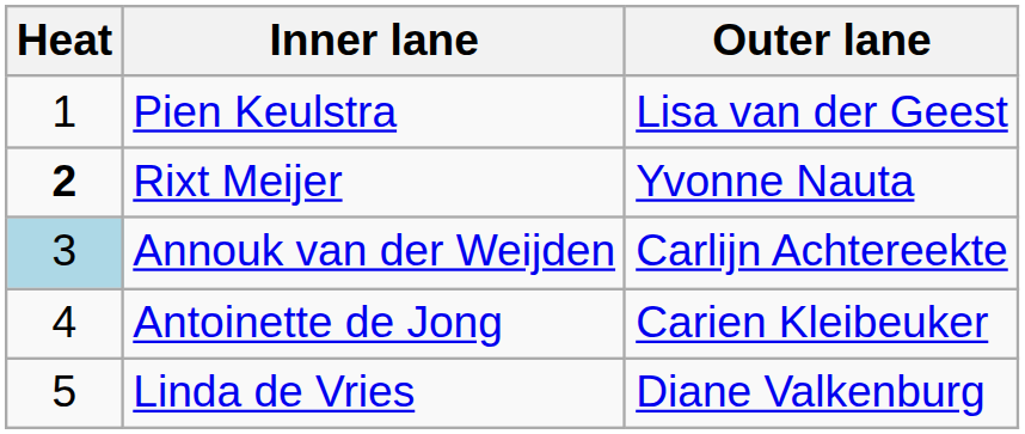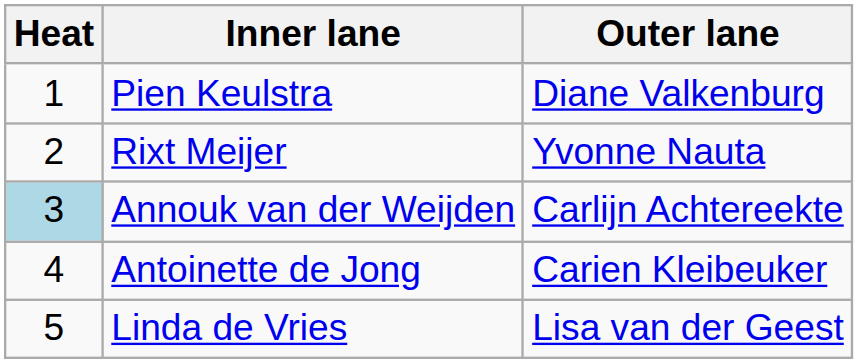Pien Keulstra | Outer lane: Lisa van der Geest -> Diane Valkenburg
Rixt Meijer | Heat: bold -> normal
Linda de Vries | Outer lane: Diane Valkenburg -> Lisa van der Geest
